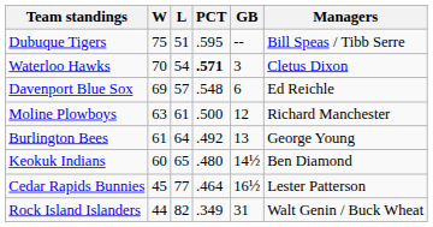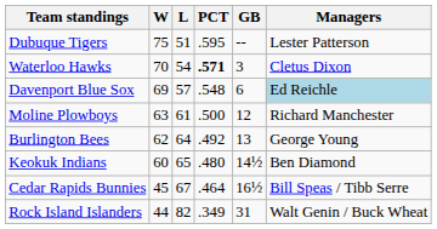Dubuque Tigers | Managers: Bill Speas / Tibb Serre -> Lester Patterson
Davenport Blue Sox | Managers: no background -> lightblue background
Burlington Bees | W: 61 -> 62
Cedar Rapids Bunnies | L: 77 -> 67
Cedar Rapids Bunnies | Managers: Lester Patterson -> Bill Speas / Tibb Serre
